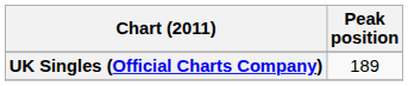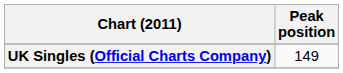UK Singles (Official Charts Company) | Peak position: 189 -> 149
